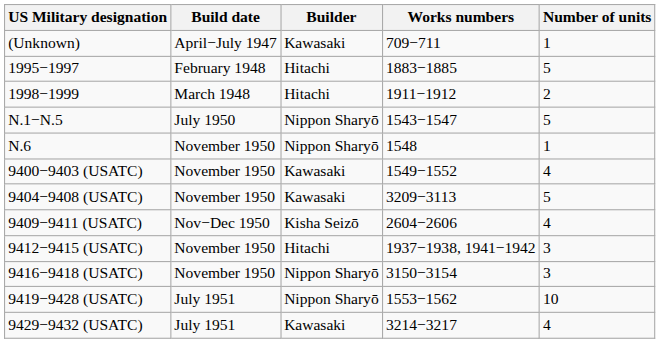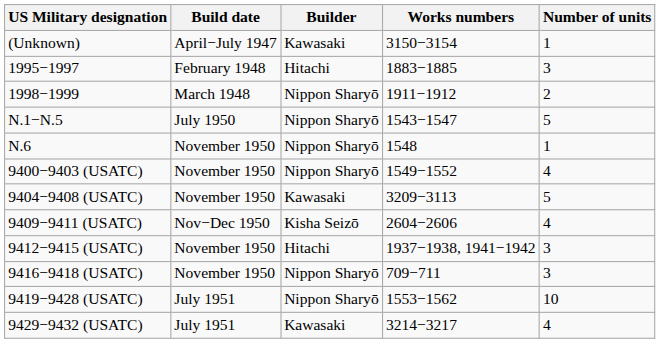(Unknown) | Works numbers: 709−711 -> 3150−3154
1995−1997 | Number of units: 5 -> 3
1998−1999 | Builder: Hitachi -> Nippon Sharyō
9400−9403 (USATC) | Builder: Kawasaki -> Nippon Sharyō
9416−9418 (USATC) | Works numbers: 3150−3154 -> 709−711
